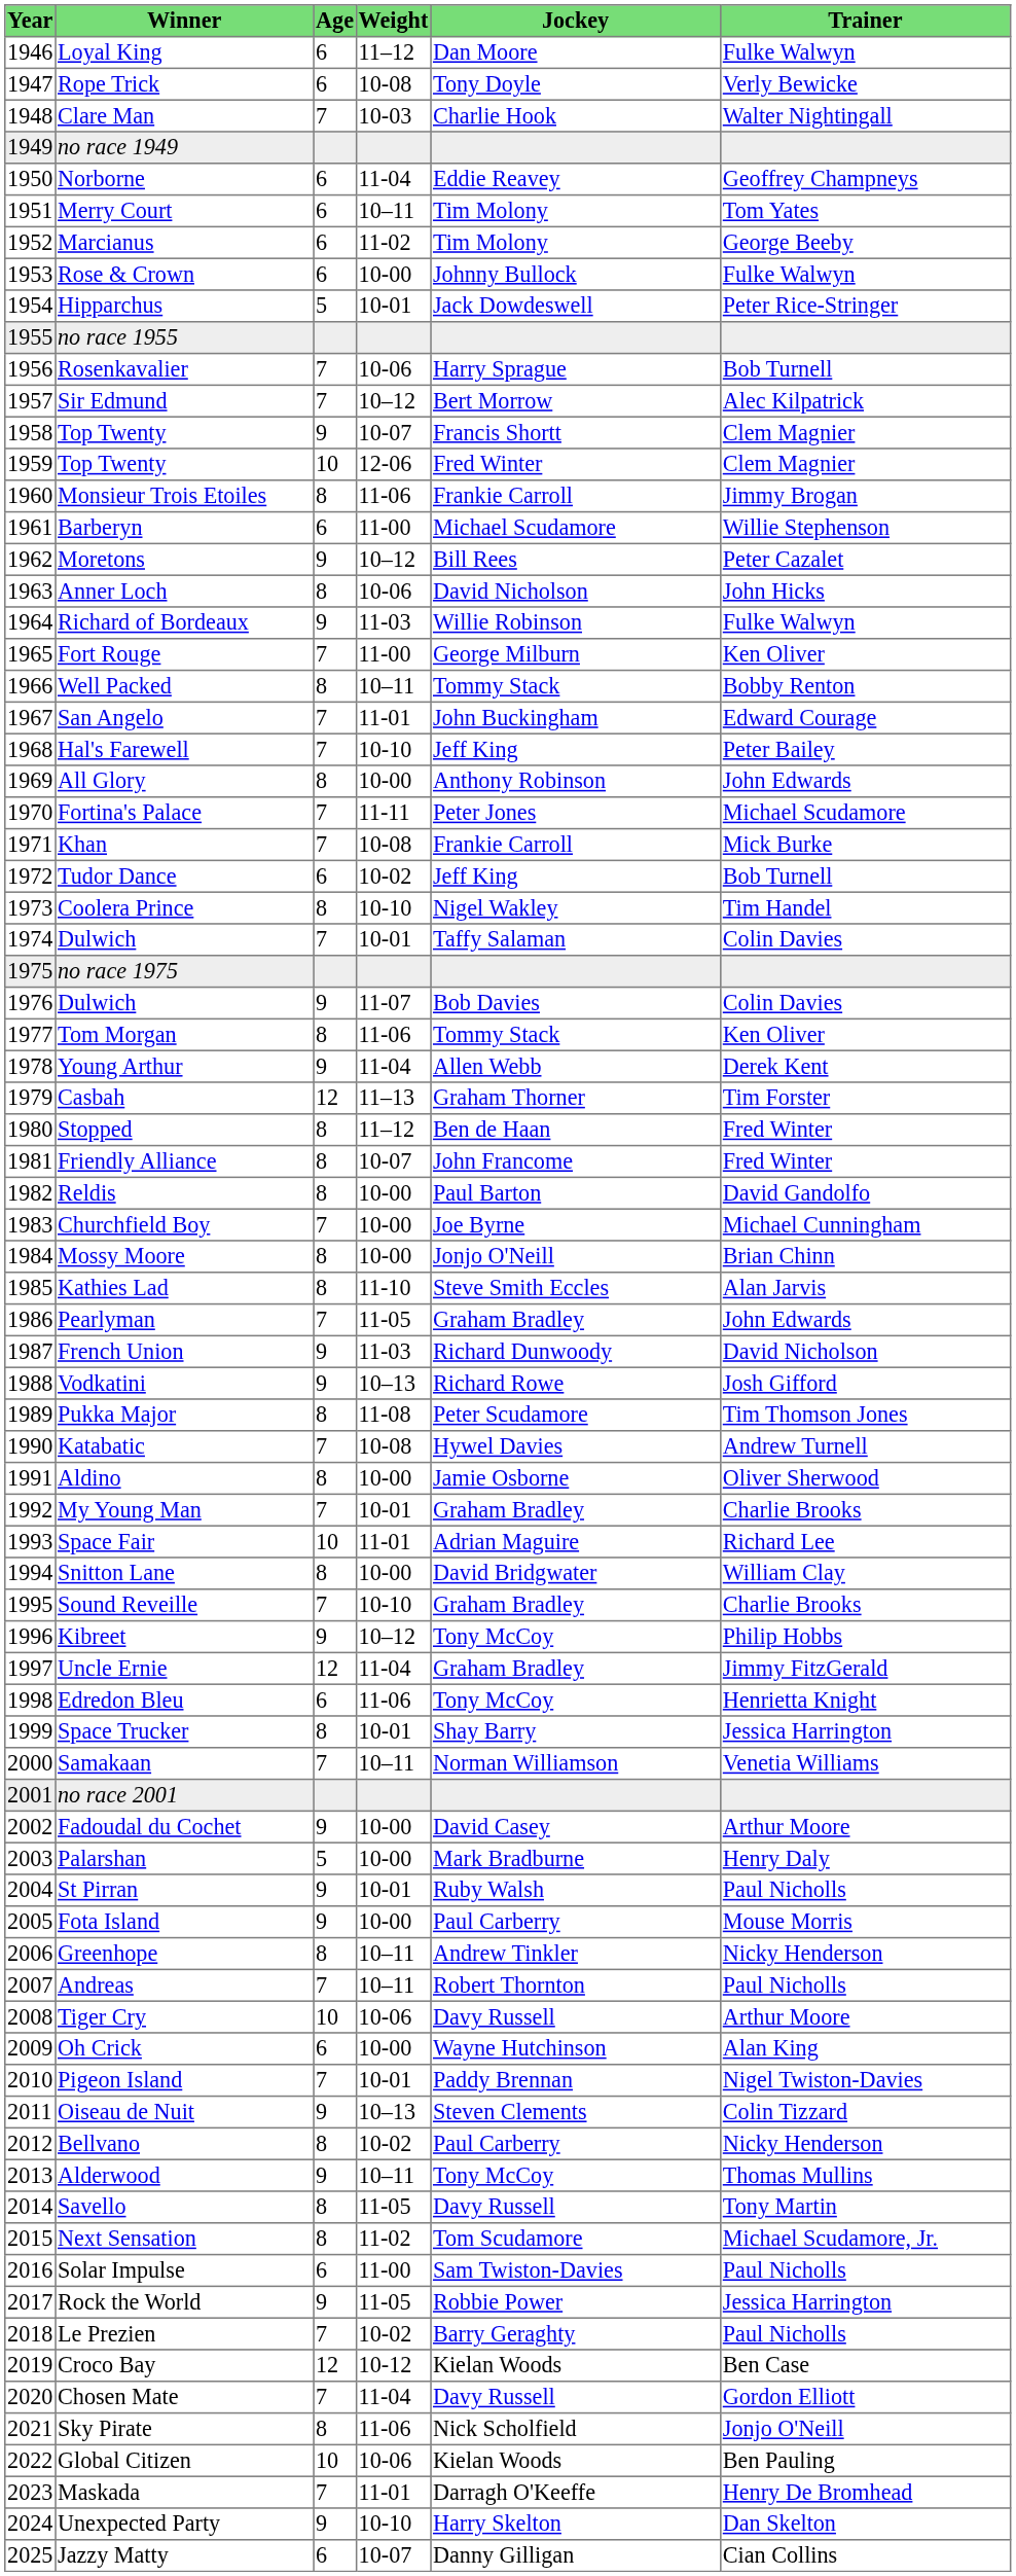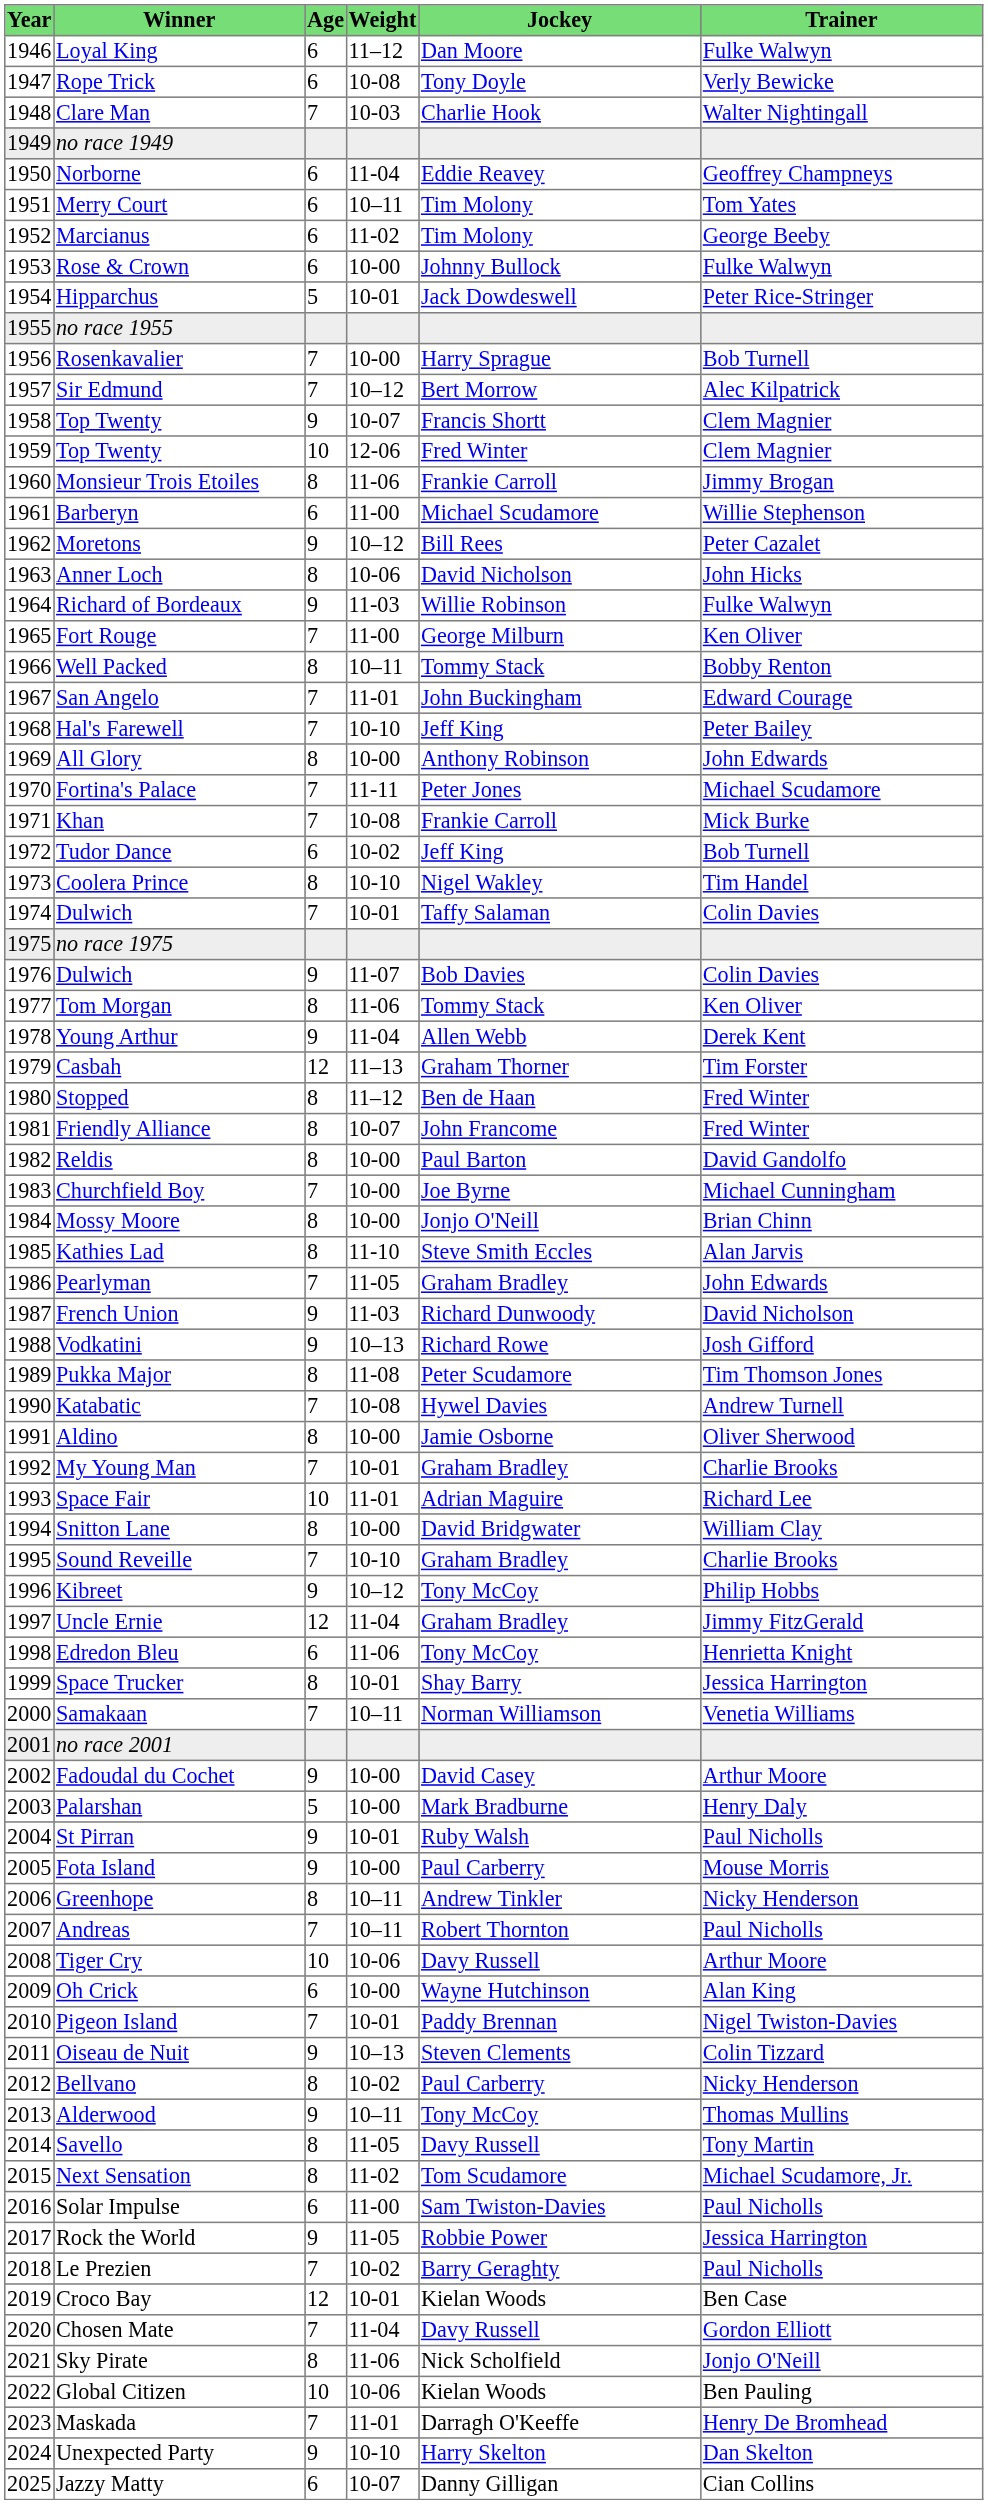Rosenkavalier | Weight: 10-06 -> 10-00
Croco Bay | Weight: 10-12 -> 10-01
